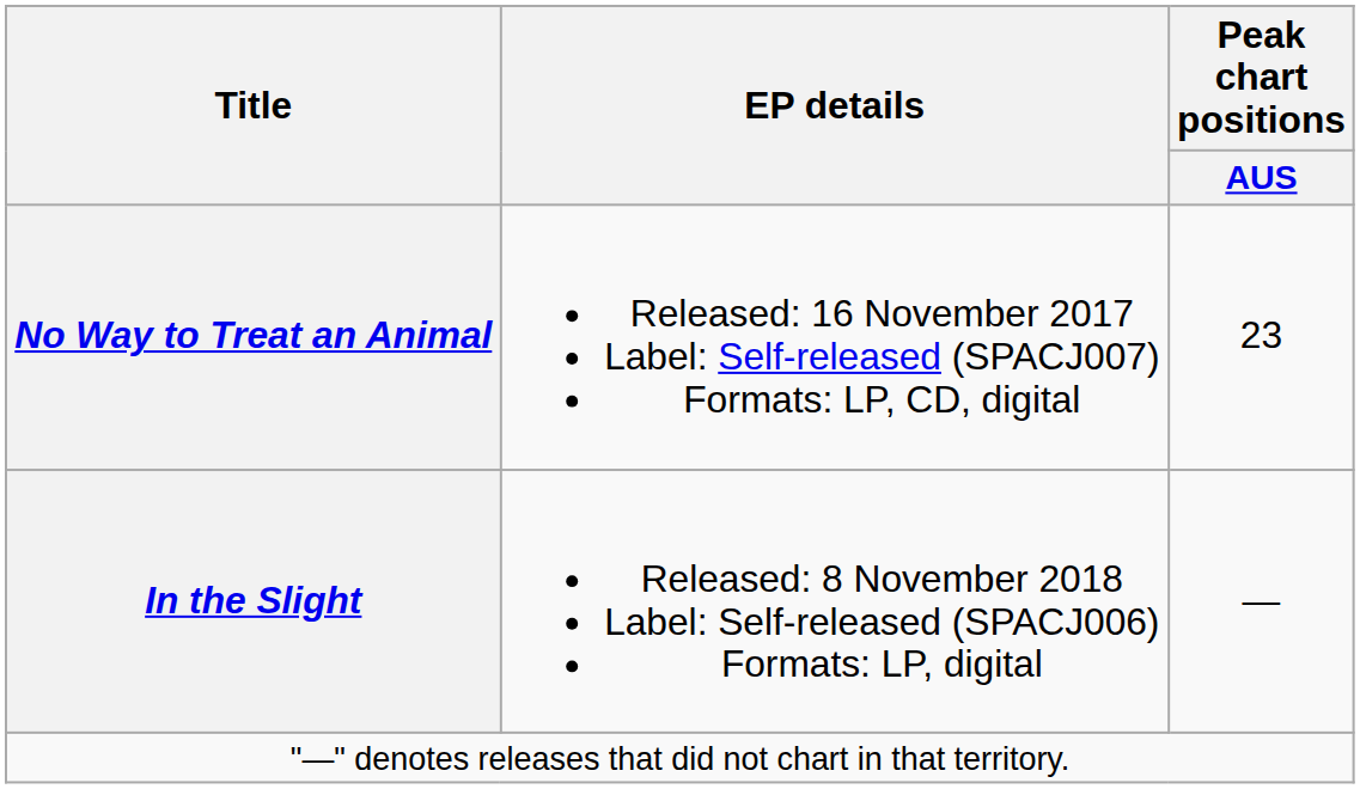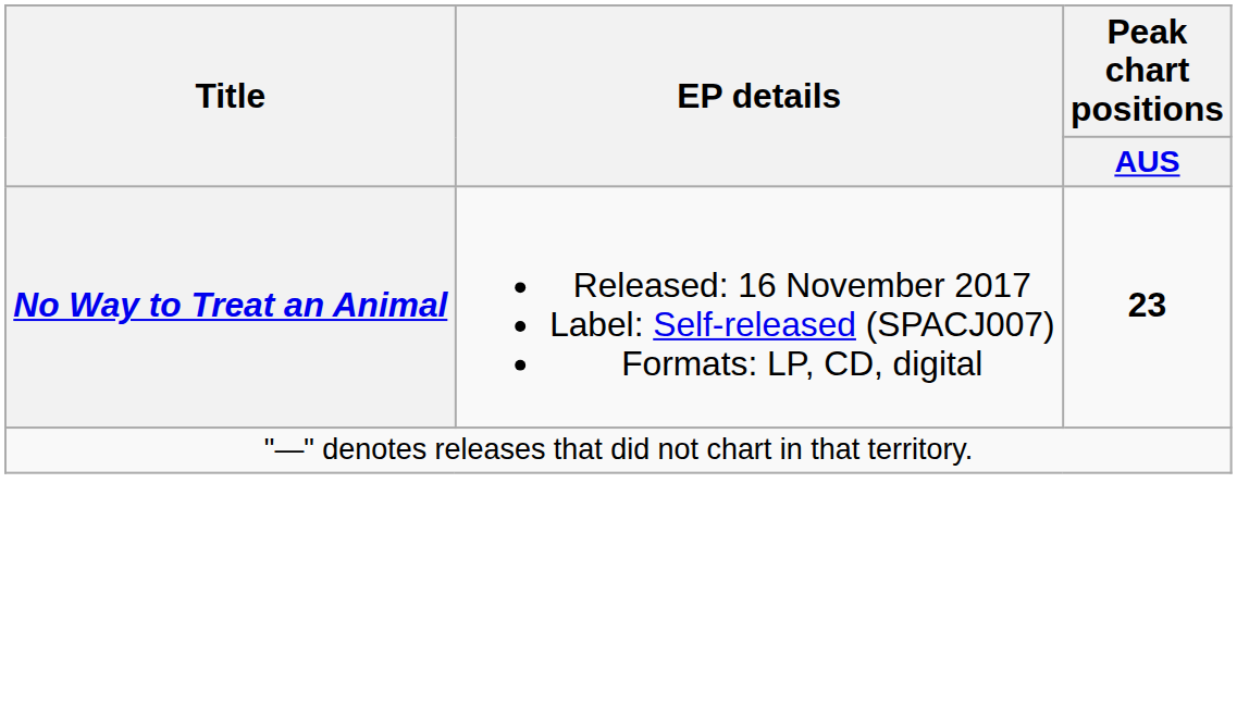No Way to Treat an Animal | Peak chart positions / AUS: normal -> bold
- row: In the Slight | Released: 8 November 2018 Label: Self-released (SPACJ006) Formats: LP, digital | —
